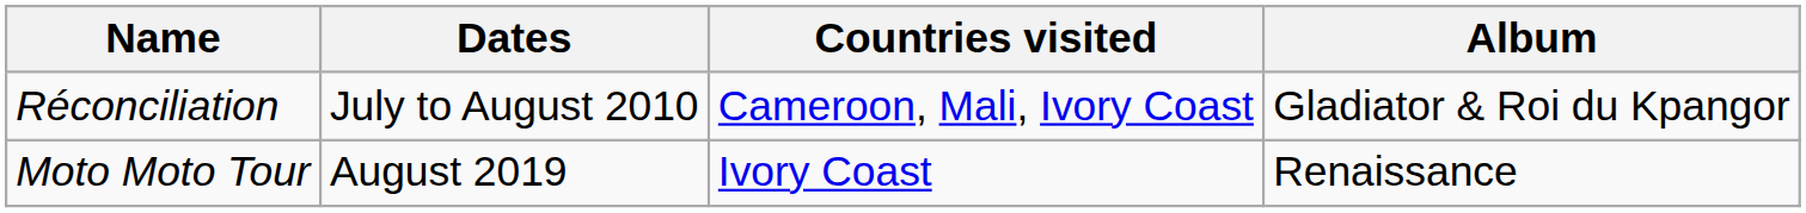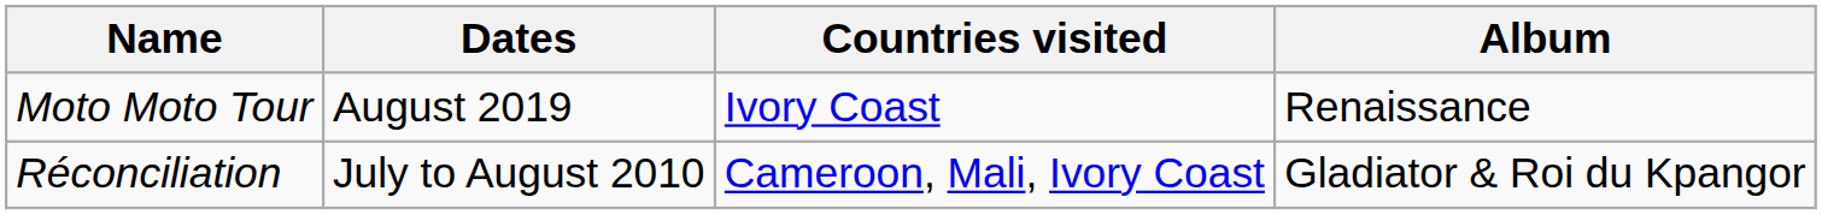rows swapped: Réconciliation <-> Moto Moto Tour
